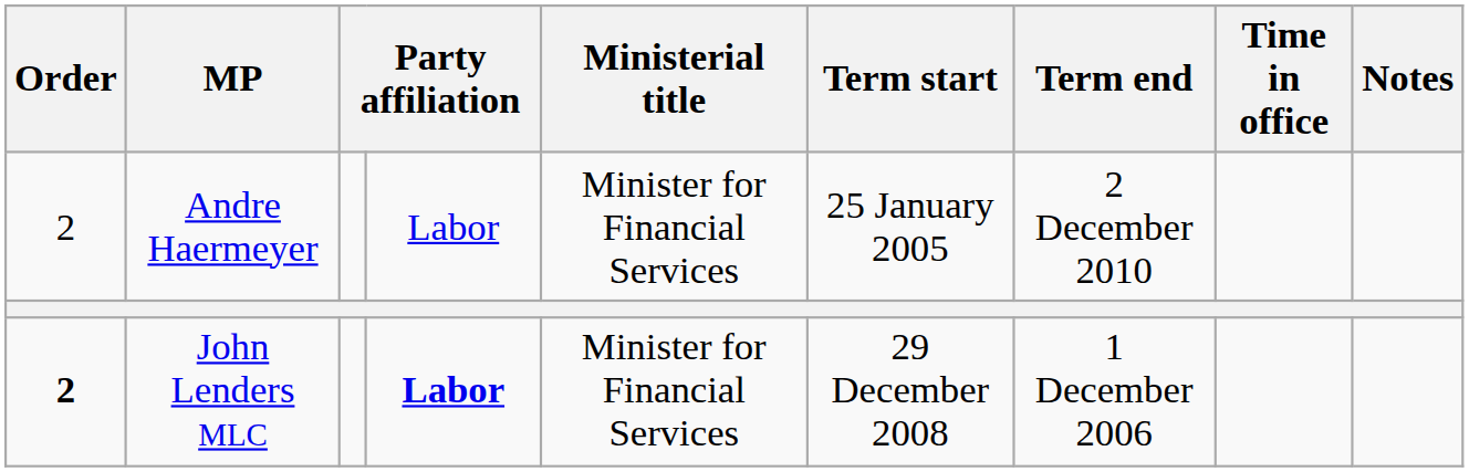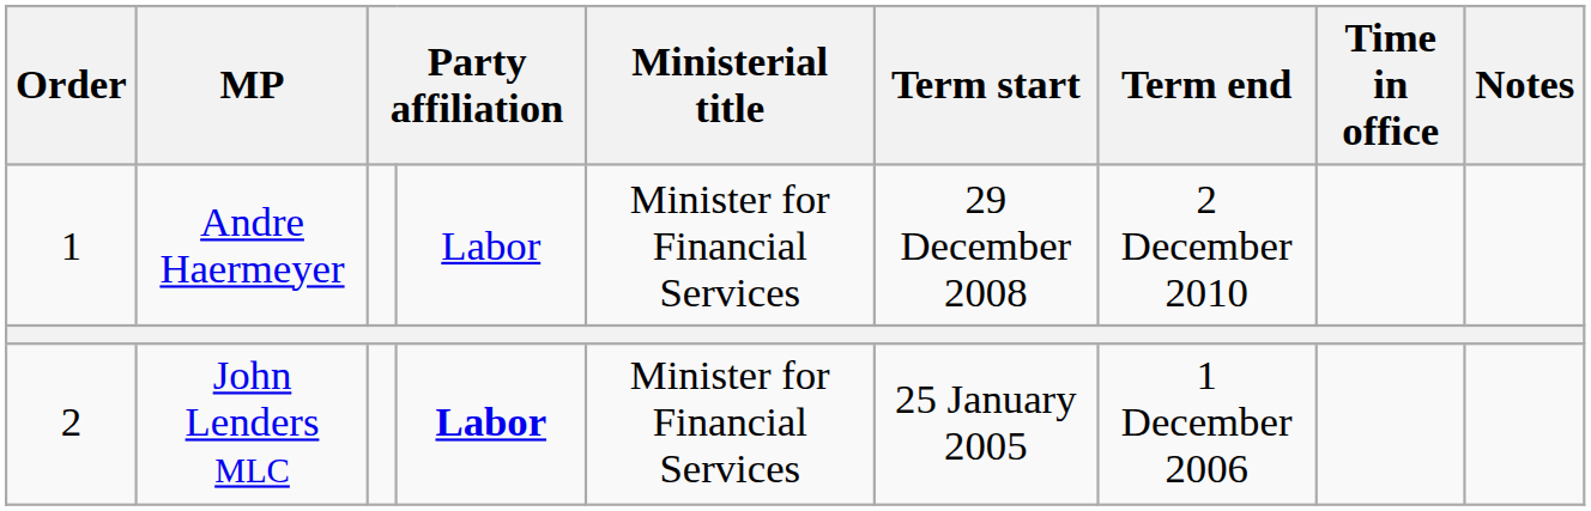Andre Haermeyer | Order: 2 -> 1
Andre Haermeyer | Term start: 25 January 2005 -> 29 December 2008
John Lenders MLC | Order: bold -> normal
John Lenders MLC | Term start: 29 December 2008 -> 25 January 2005
